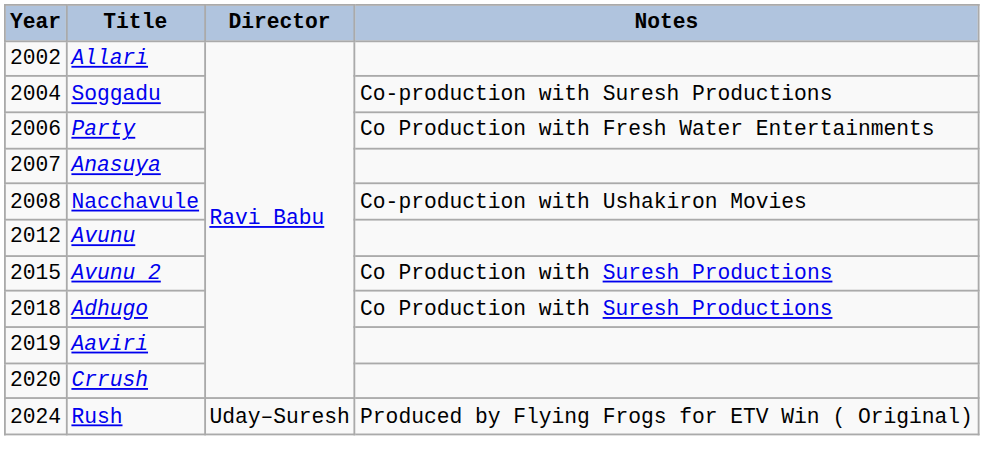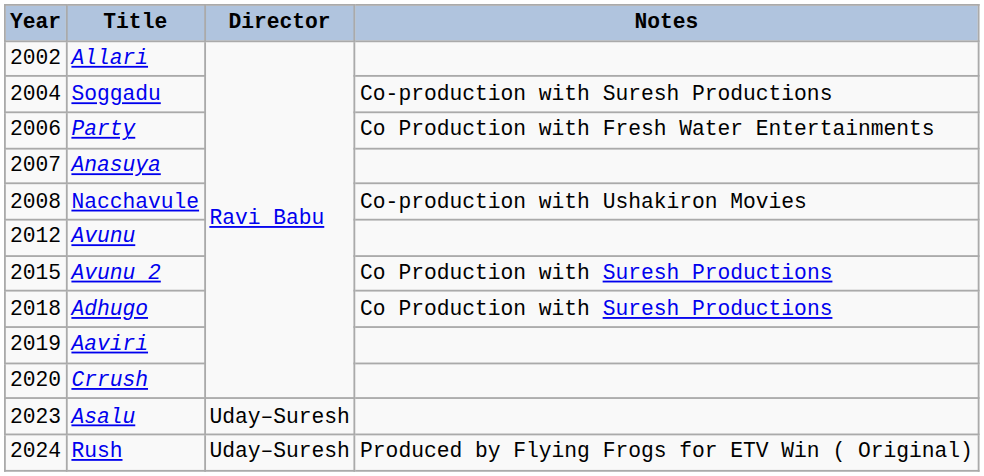+ row: 2023 | Asalu | Uday–Suresh
